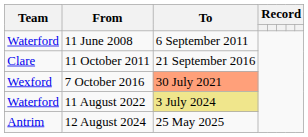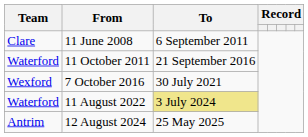11 June 2008 | Team: Waterford -> Clare
11 October 2011 | Team: Clare -> Waterford
7 October 2016 | To: lightsalmon background -> no background
